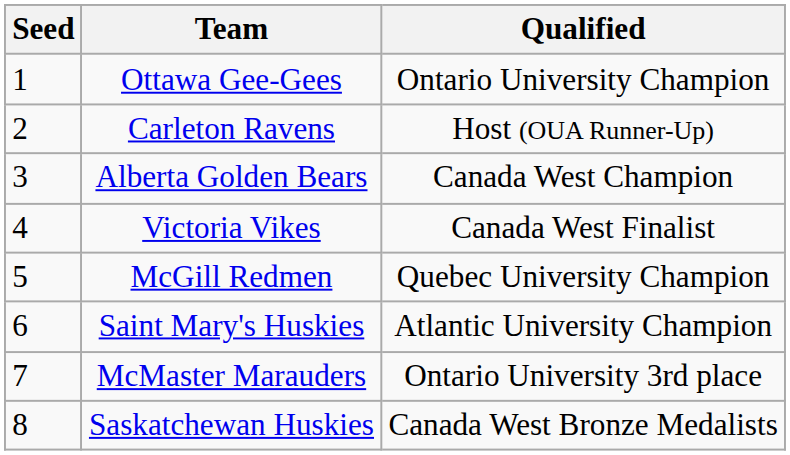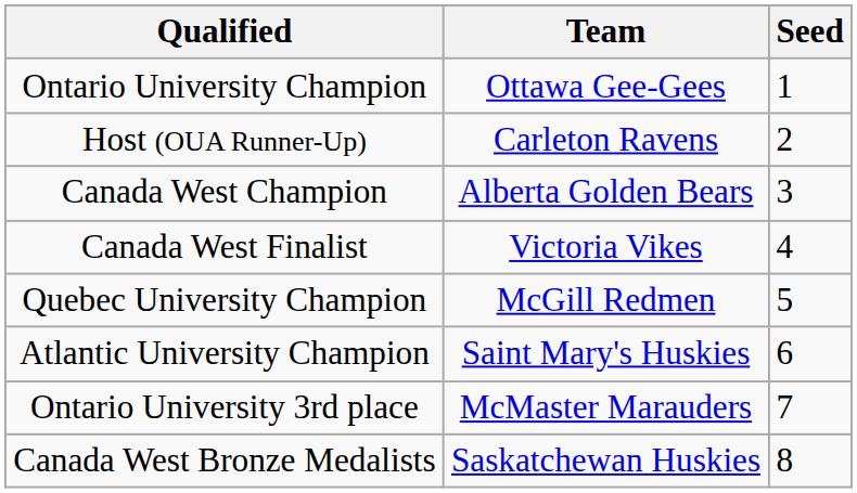columns swapped: Seed <-> Qualified
